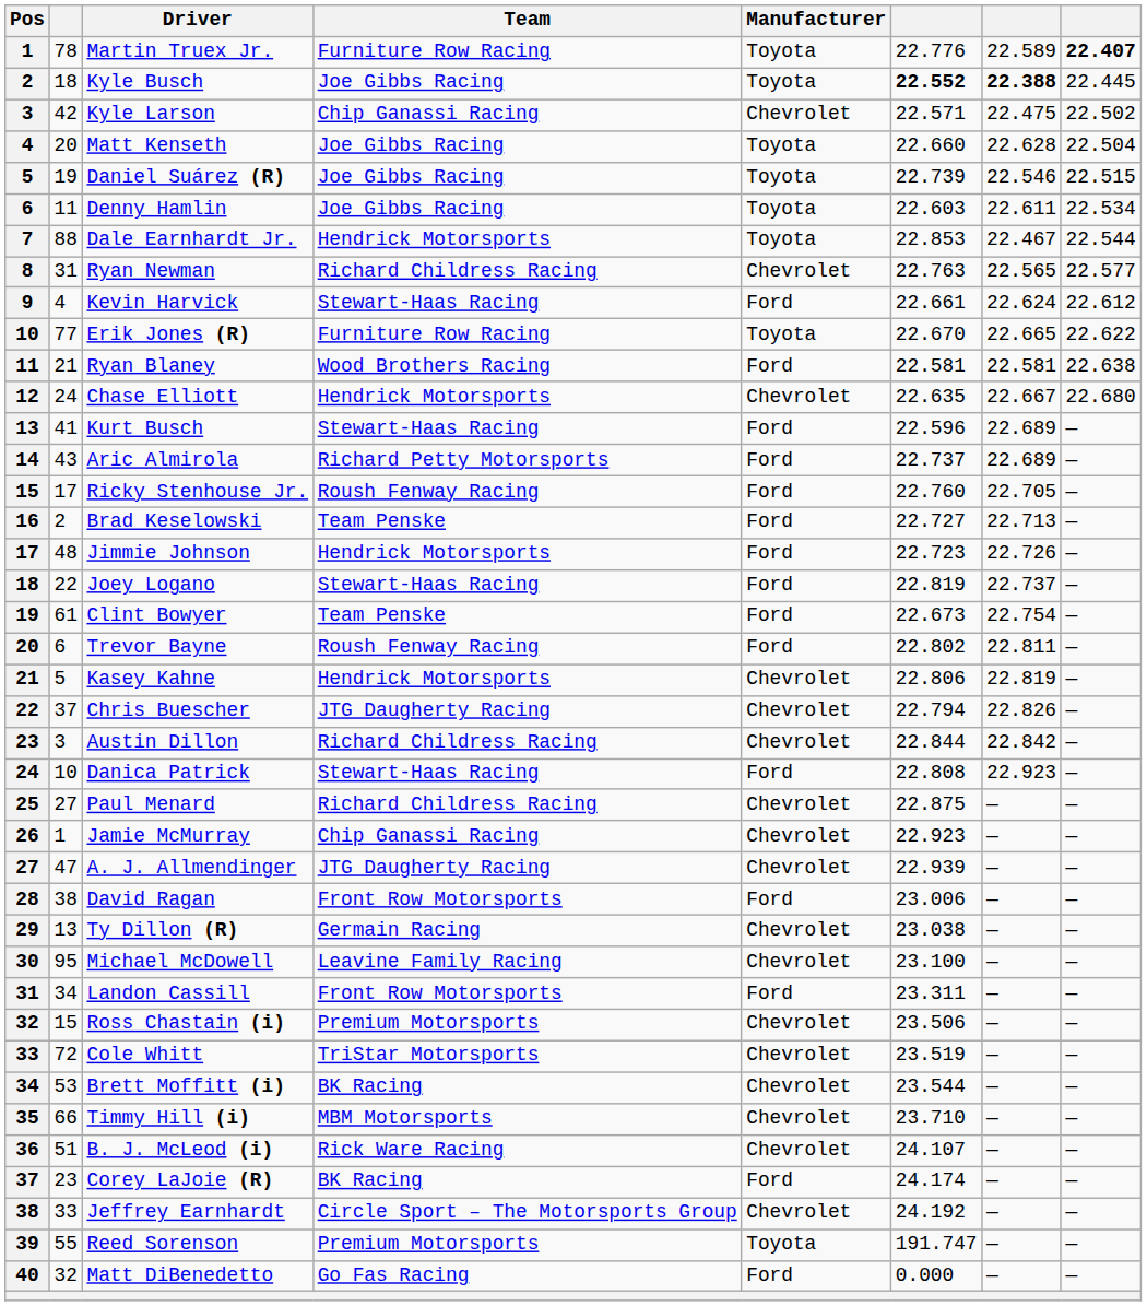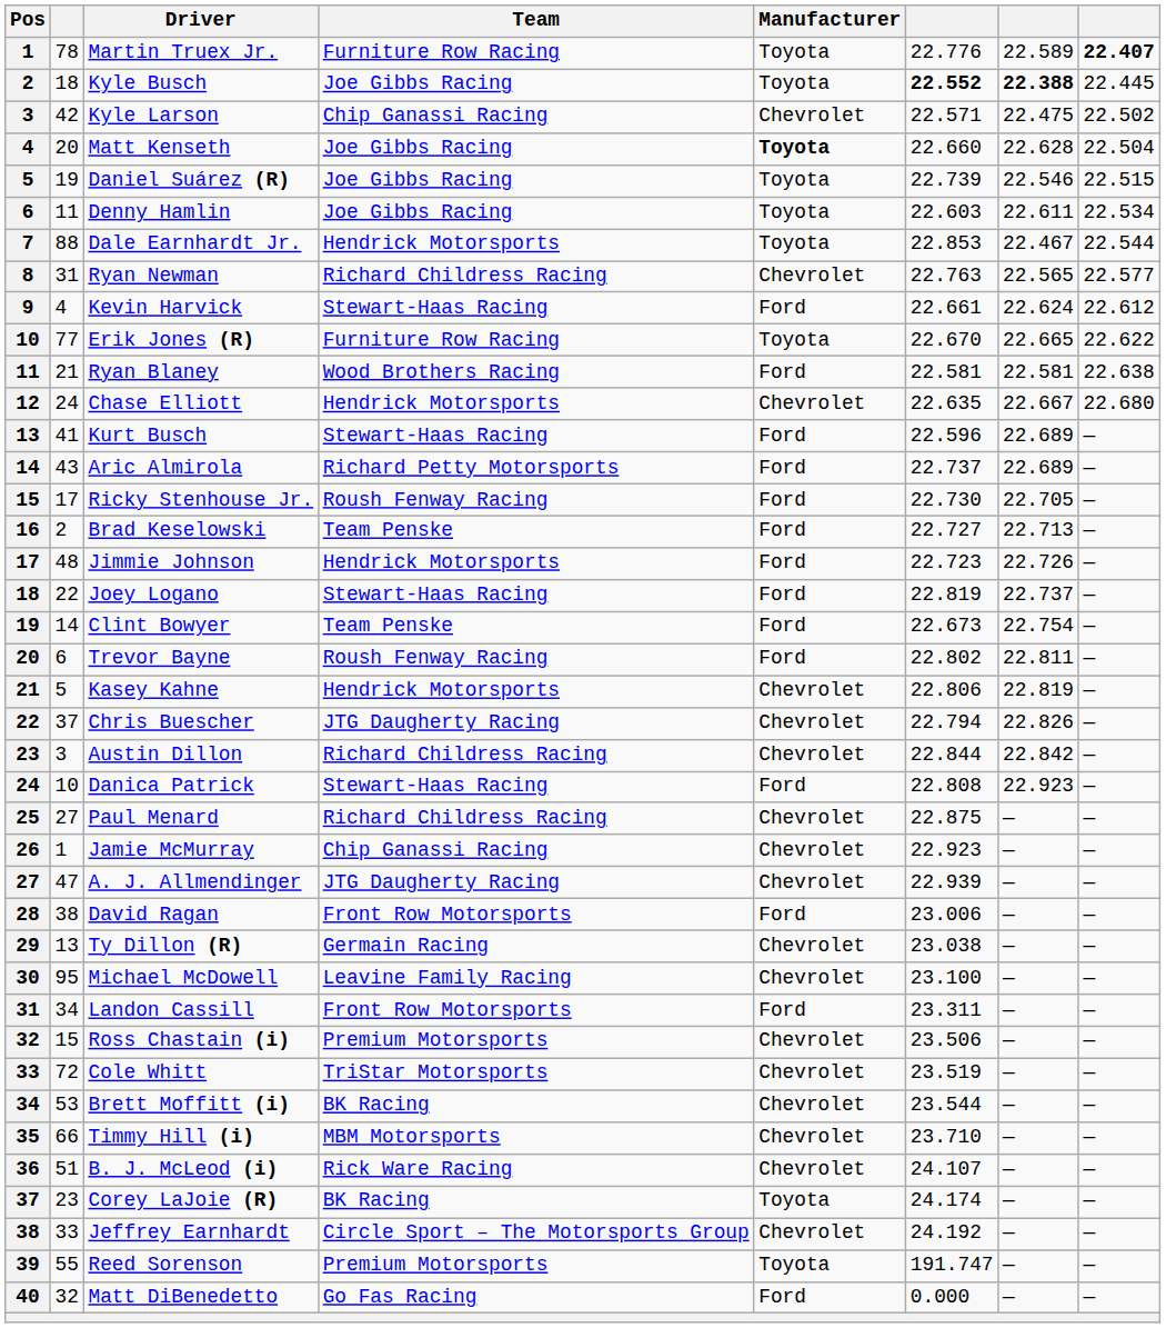Matt Kenseth | Manufacturer: normal -> bold
Ricky Stenhouse Jr. | column 6: 22.760 -> 22.730
Clint Bowyer | column 2: 61 -> 14
Corey LaJoie (R) | Manufacturer: Ford -> Toyota
